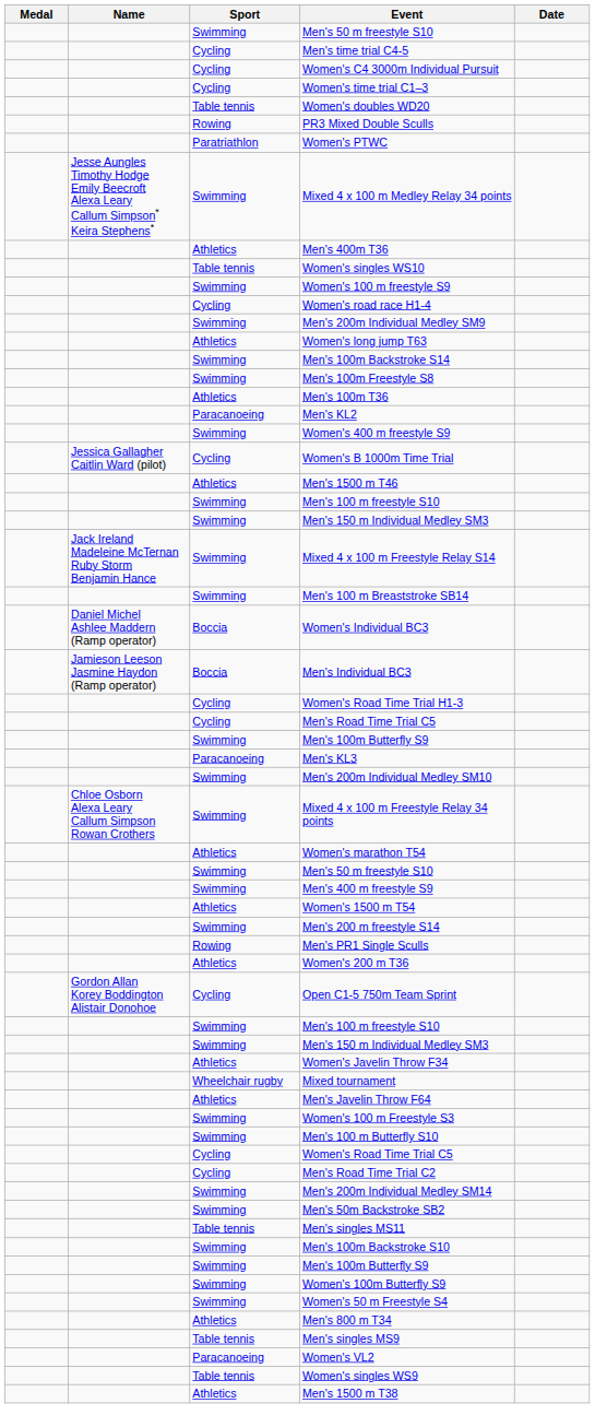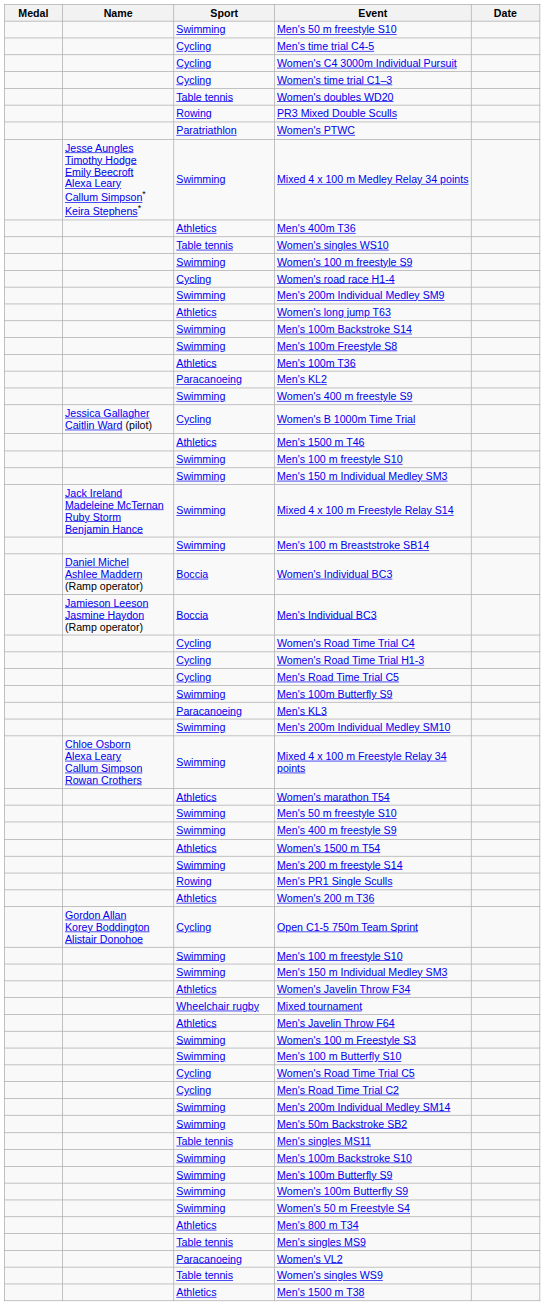+ row: Cycling | Women's Road Time Trial C4
